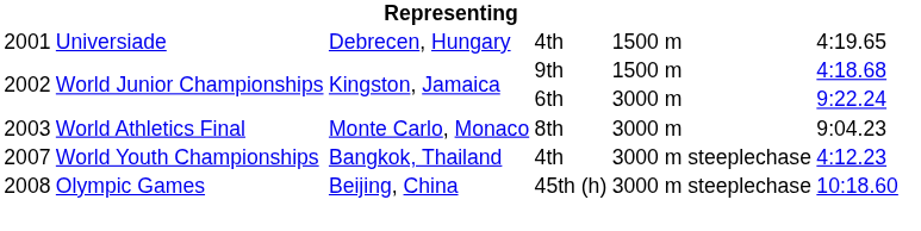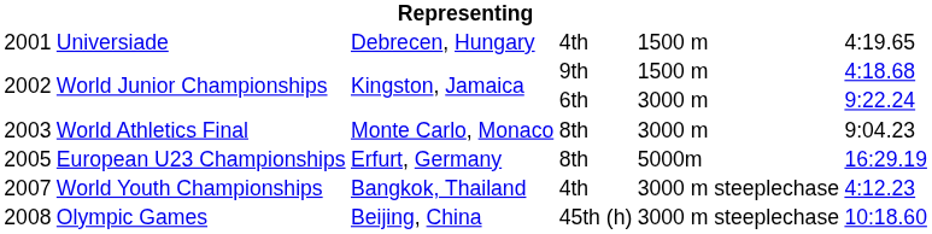+ row: 2005 | European U23 Championships | Erfurt, Germany | 8th | 5000m | 16:29.19
